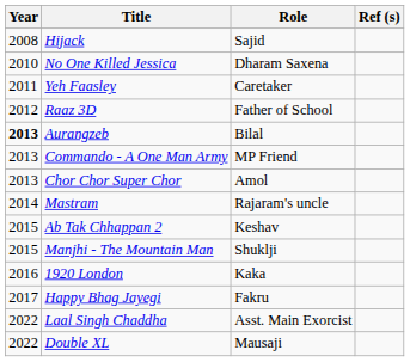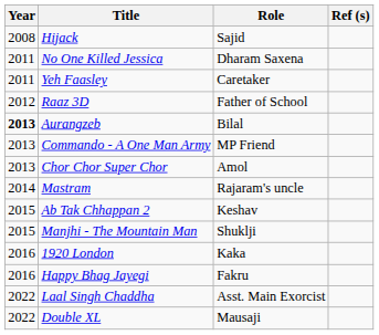No One Killed Jessica | Year: 2010 -> 2011
Happy Bhag Jayegi | Year: 2017 -> 2016
